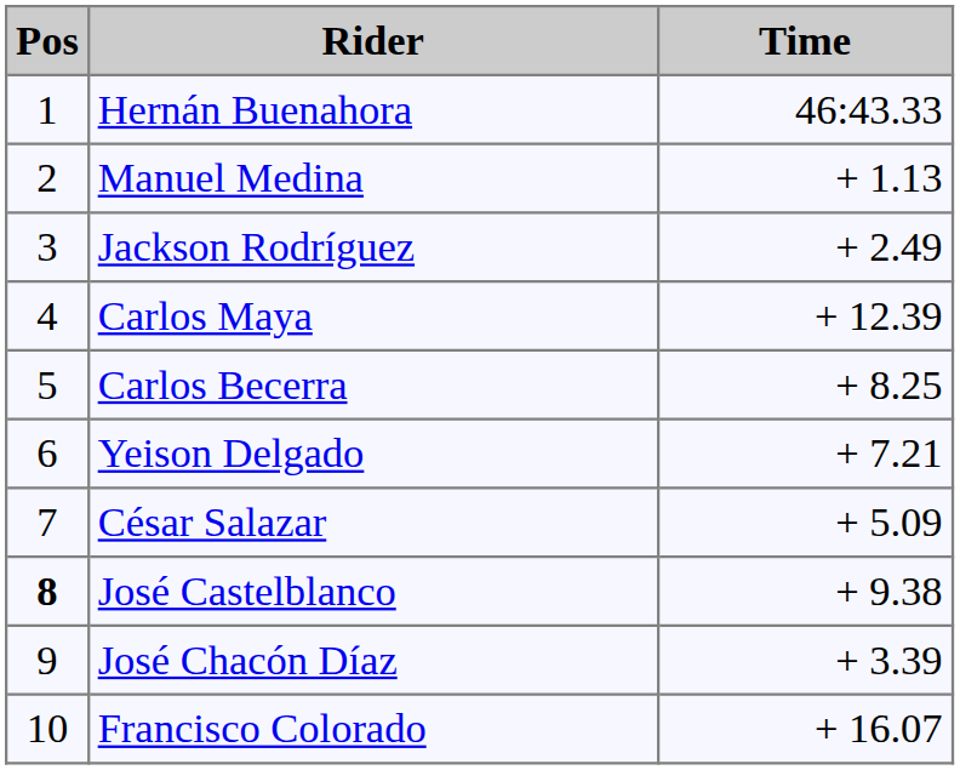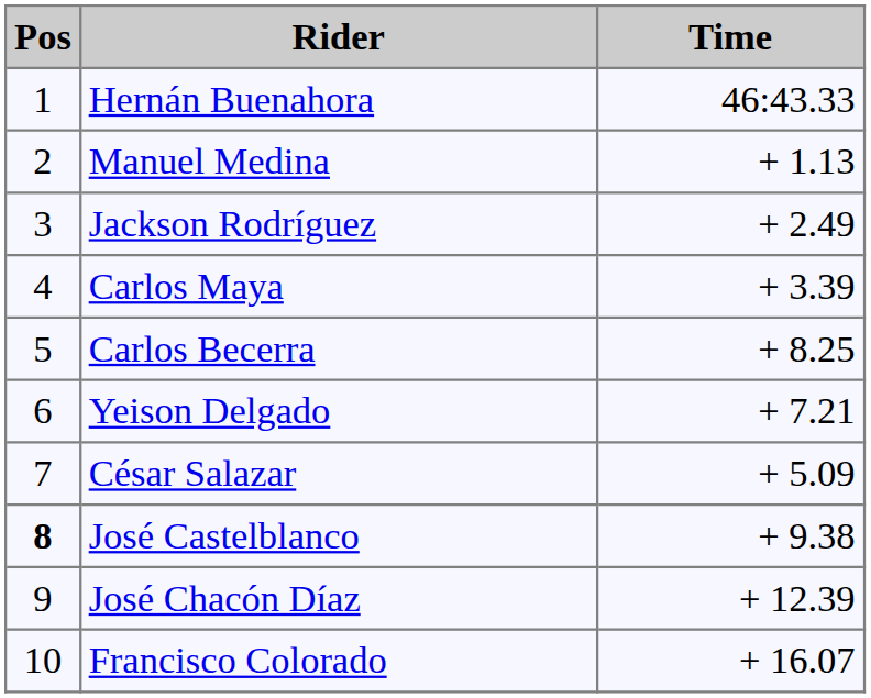Carlos Maya | Time: + 12.39 -> + 3.39
José Chacón Díaz | Time: + 3.39 -> + 12.39
